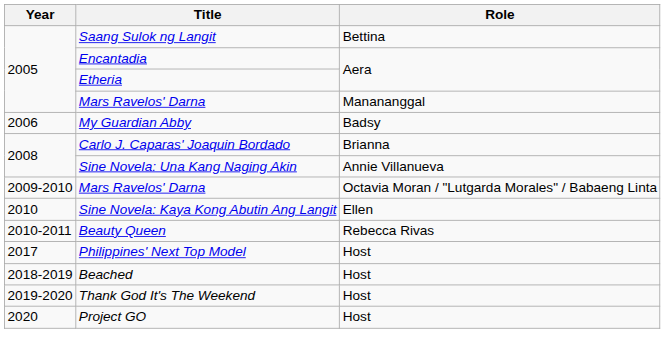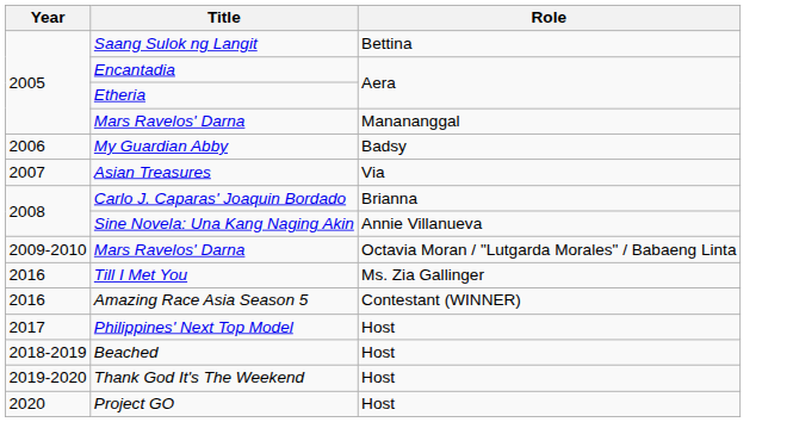+ row: 2007 | Asian Treasures | Via
- row: 2010 | Sine Novela: Kaya Kong Abutin Ang Langit | Ellen
- row: 2010-2011 | Beauty Queen | Rebecca Rivas
+ row: 2016 | Till I Met You | Ms. Zia Gallinger
+ row: 2016 | Amazing Race Asia Season 5 | Contestant (WINNER)
